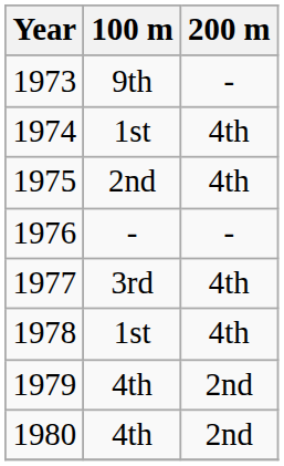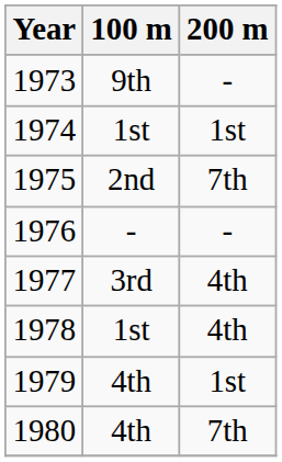1974 | 200 m: 4th -> 1st
1975 | 200 m: 4th -> 7th
1979 | 200 m: 2nd -> 1st
1980 | 200 m: 2nd -> 7th
